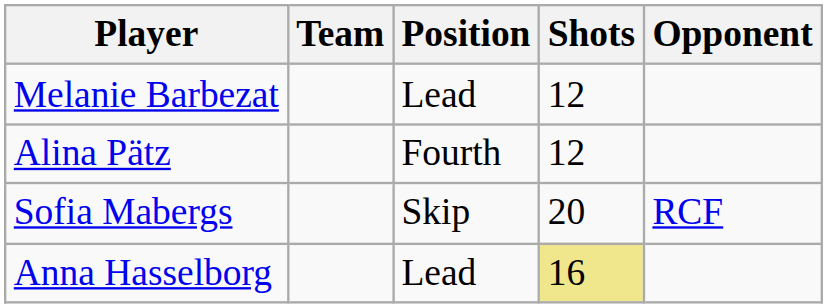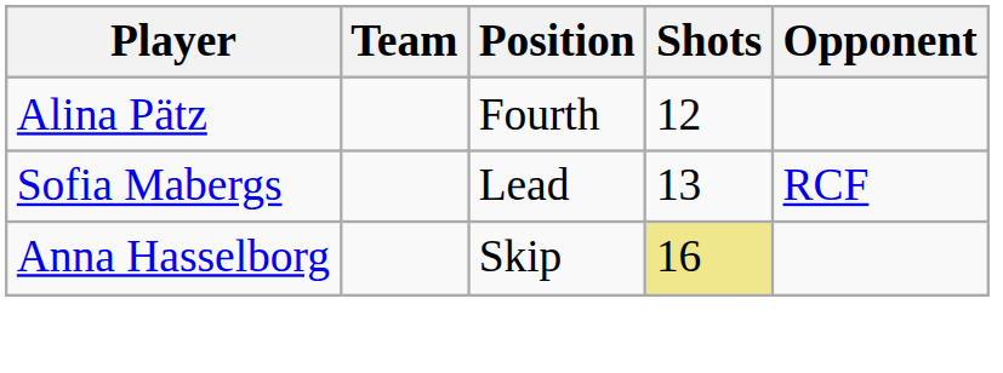- row: Melanie Barbezat | Lead | 12
Sofia Mabergs | Position: Skip -> Lead
Sofia Mabergs | Shots: 20 -> 13
Anna Hasselborg | Position: Lead -> Skip
